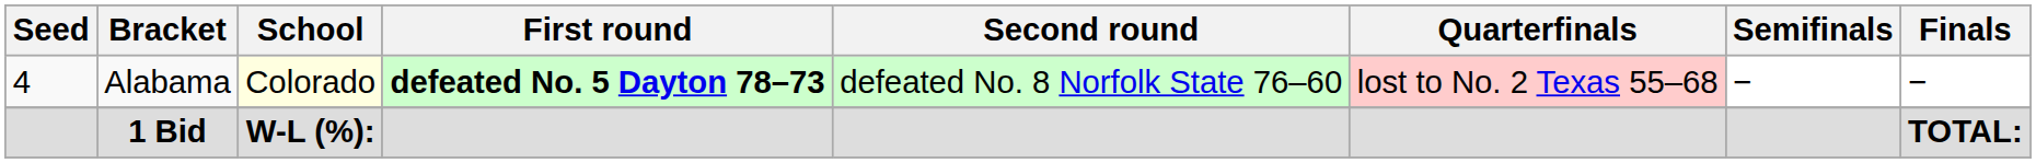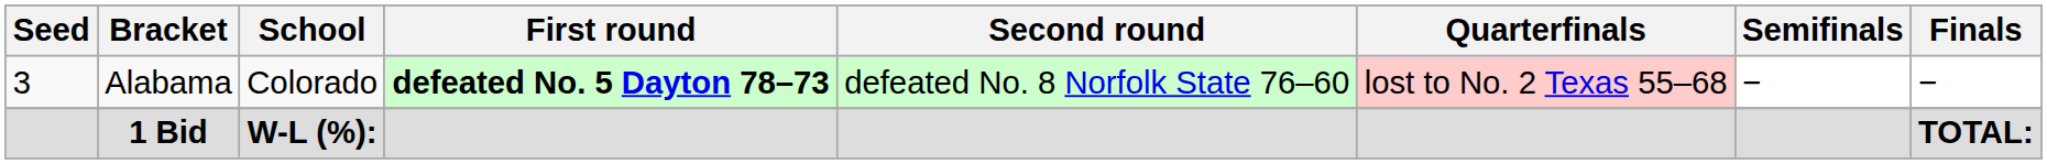Alabama | Seed: 4 -> 3
Alabama | School: lightyellow background -> no background
